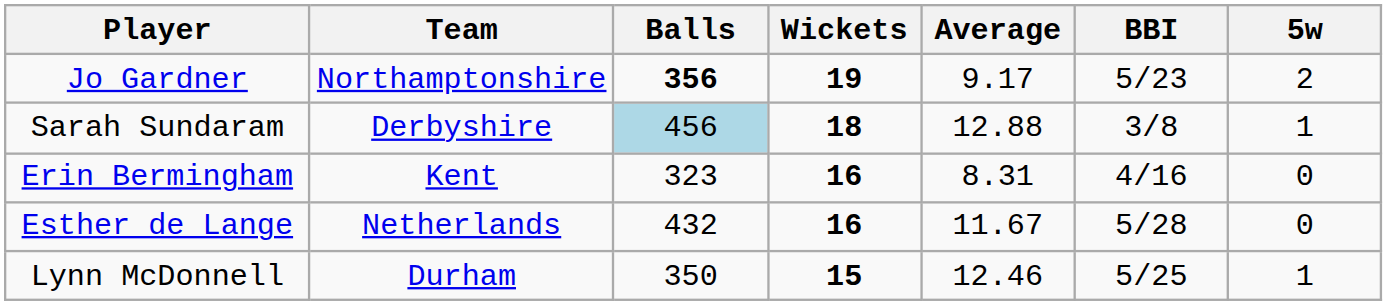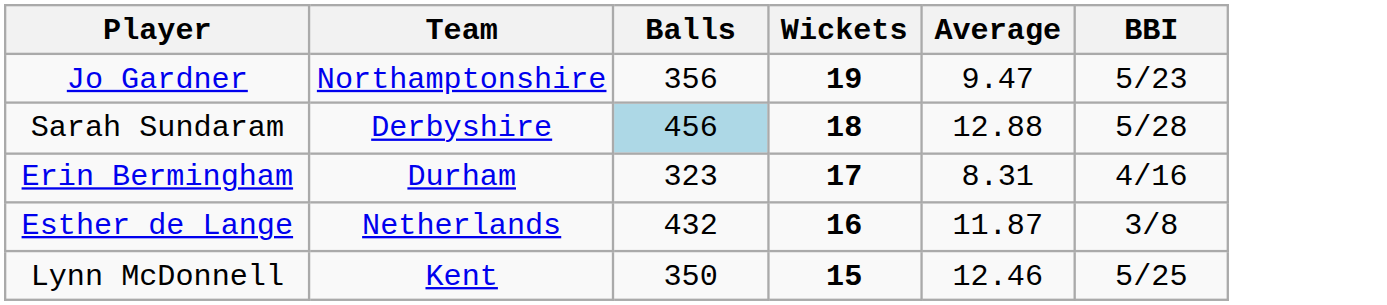- column: 5w | 2 | 1 | 0 | 0 | 1
Jo Gardner | Balls: bold -> normal
Jo Gardner | Average: 9.17 -> 9.47
Sarah Sundaram | BBI: 3/8 -> 5/28
Erin Bermingham | Team: Kent -> Durham
Erin Bermingham | Wickets: 16 -> 17
Esther de Lange | Average: 11.67 -> 11.87
Esther de Lange | BBI: 5/28 -> 3/8
Lynn McDonnell | Team: Durham -> Kent
